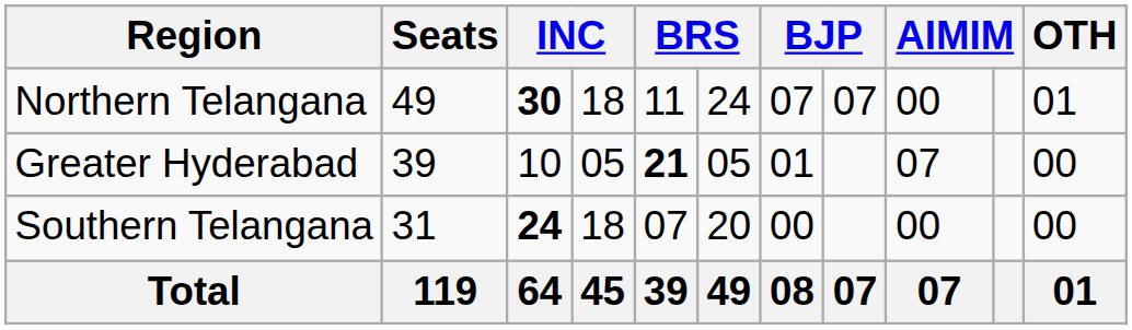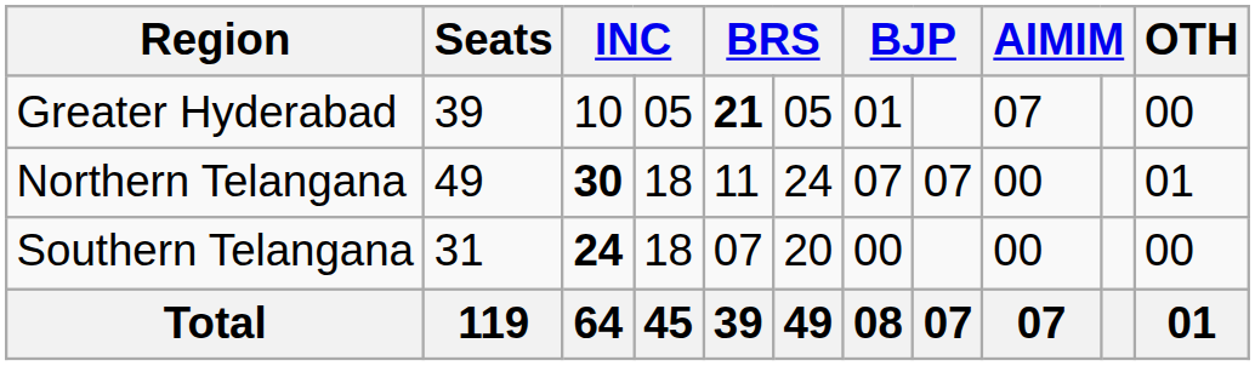rows swapped: Northern Telangana <-> Greater Hyderabad
